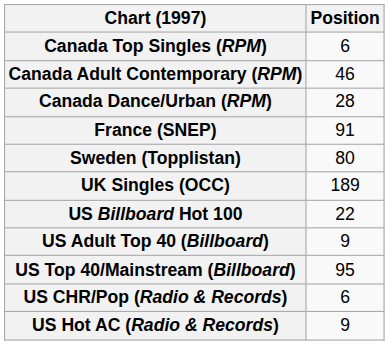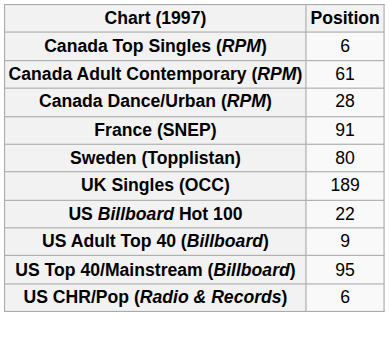Canada Adult Contemporary (RPM) | Position: 46 -> 61
- row: US Hot AC (Radio & Records) | 9
